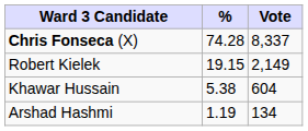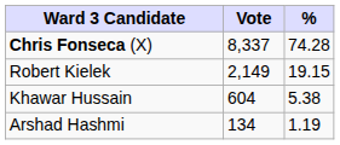columns swapped: Vote <-> %
